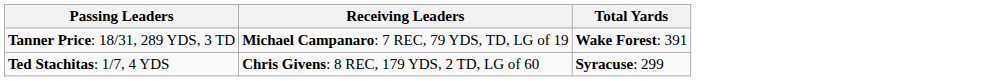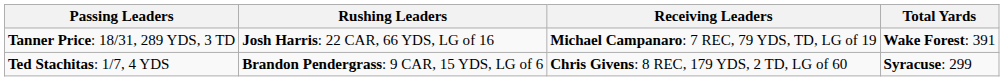+ column: Rushing Leaders | Josh Harris: 22 CAR, 66 YDS, LG of 16 | Brandon Pendergrass: 9 CAR, 15 YDS, LG of 6
